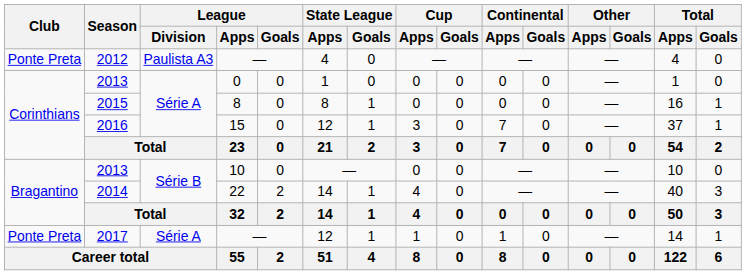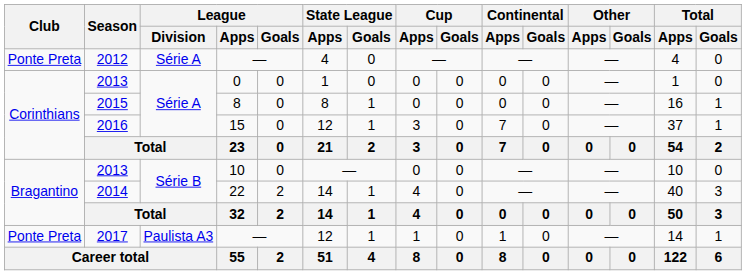2012 | League / Division: Paulista A3 -> Série A
2017 | League / Division: Série A -> Paulista A3
